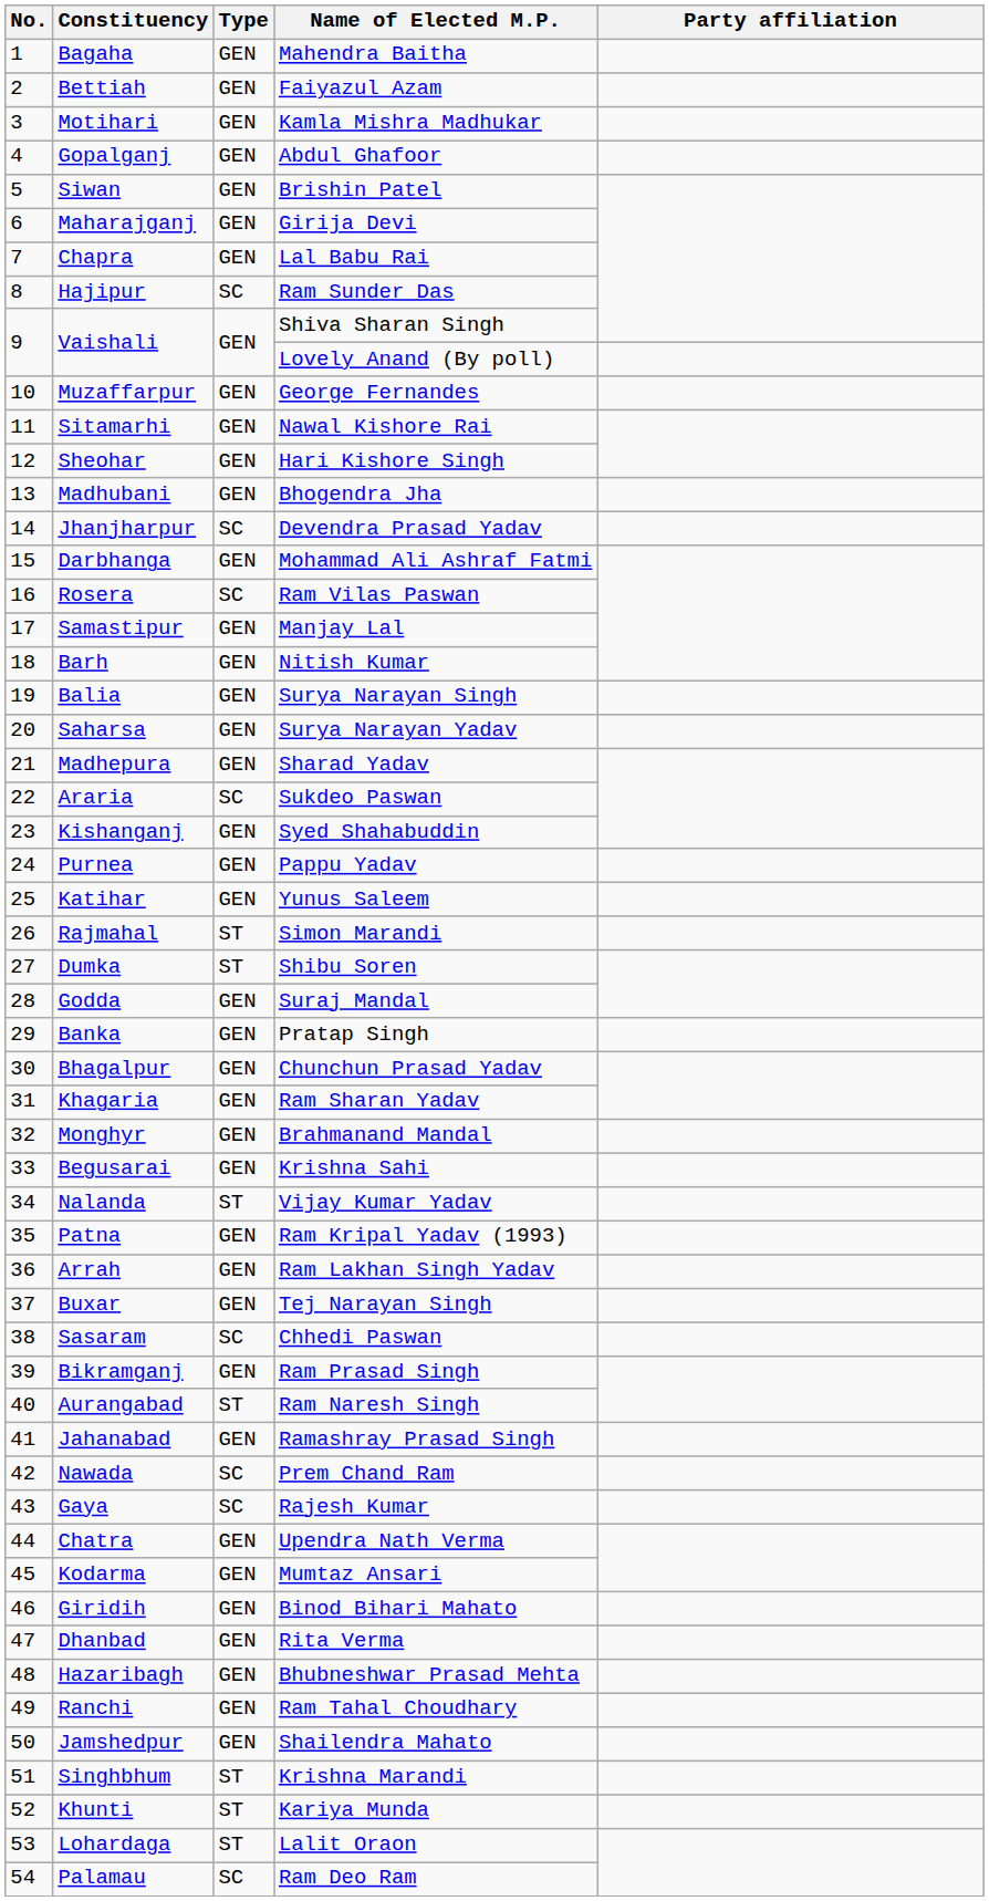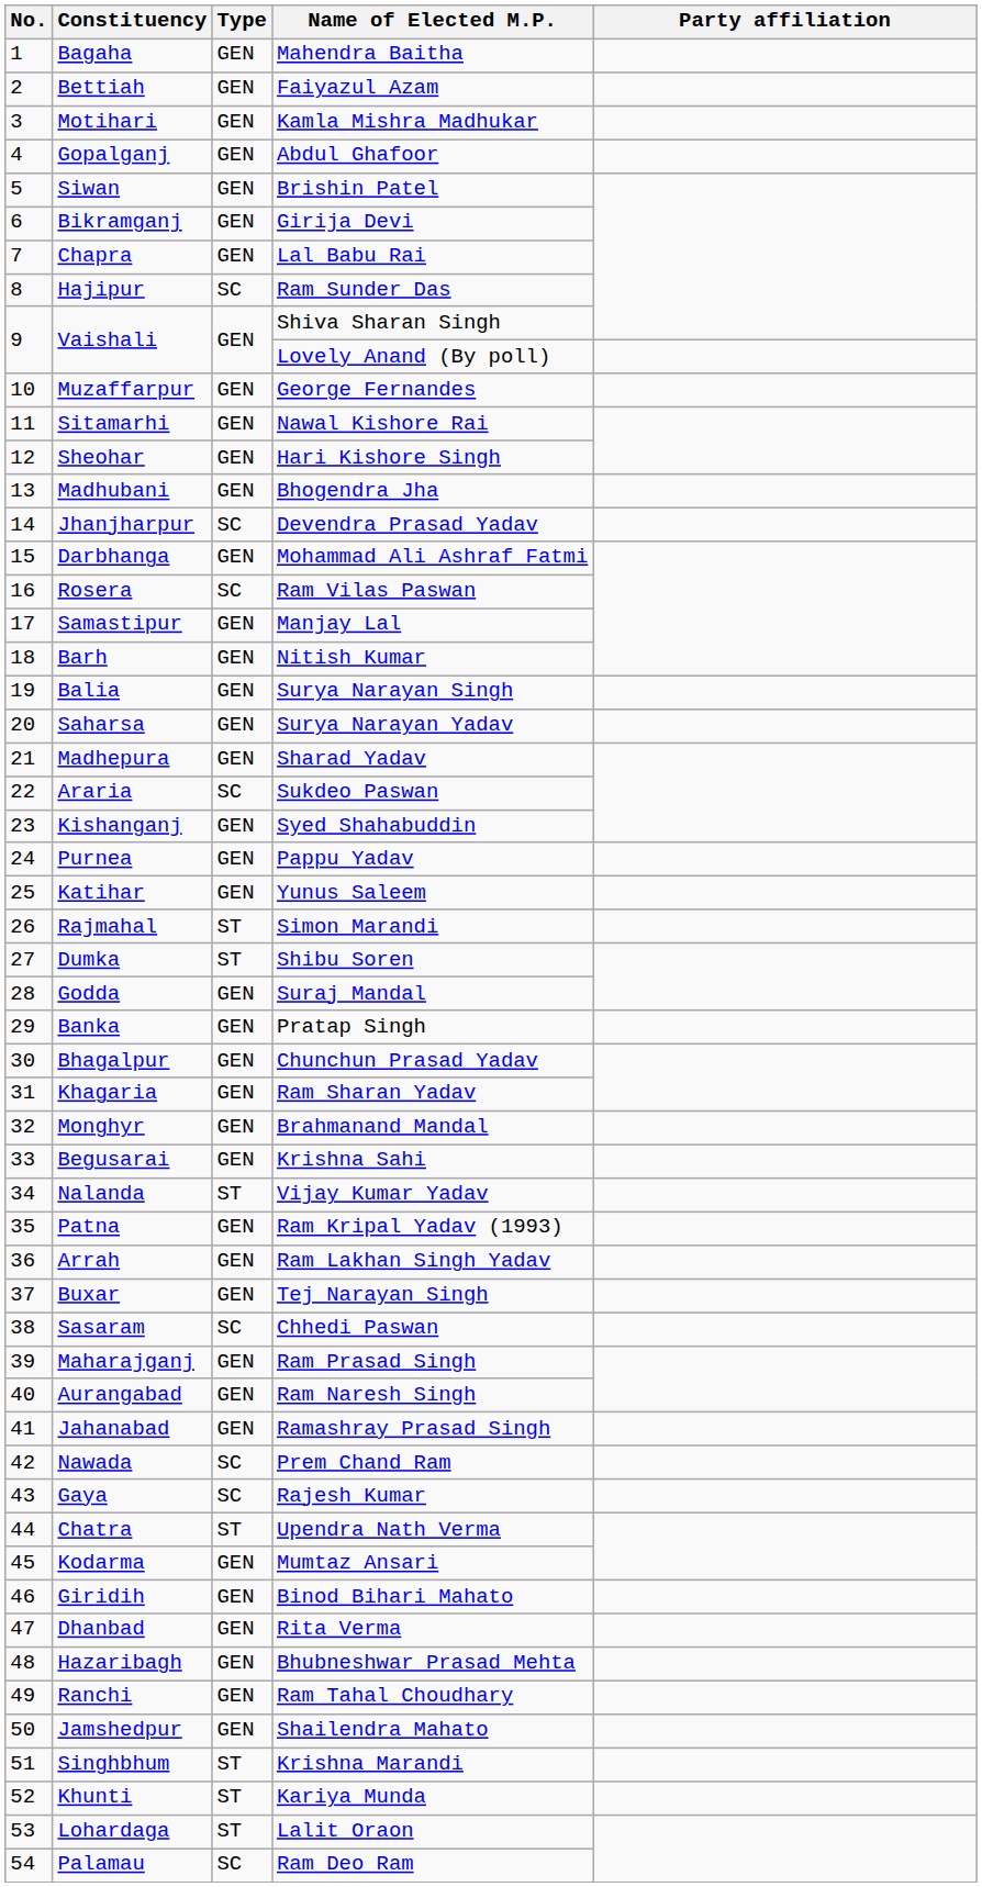Girija Devi | Constituency: Maharajganj -> Bikramganj
Ram Prasad Singh | Constituency: Bikramganj -> Maharajganj
Ram Naresh Singh | Type: ST -> GEN
Upendra Nath Verma | Type: GEN -> ST
